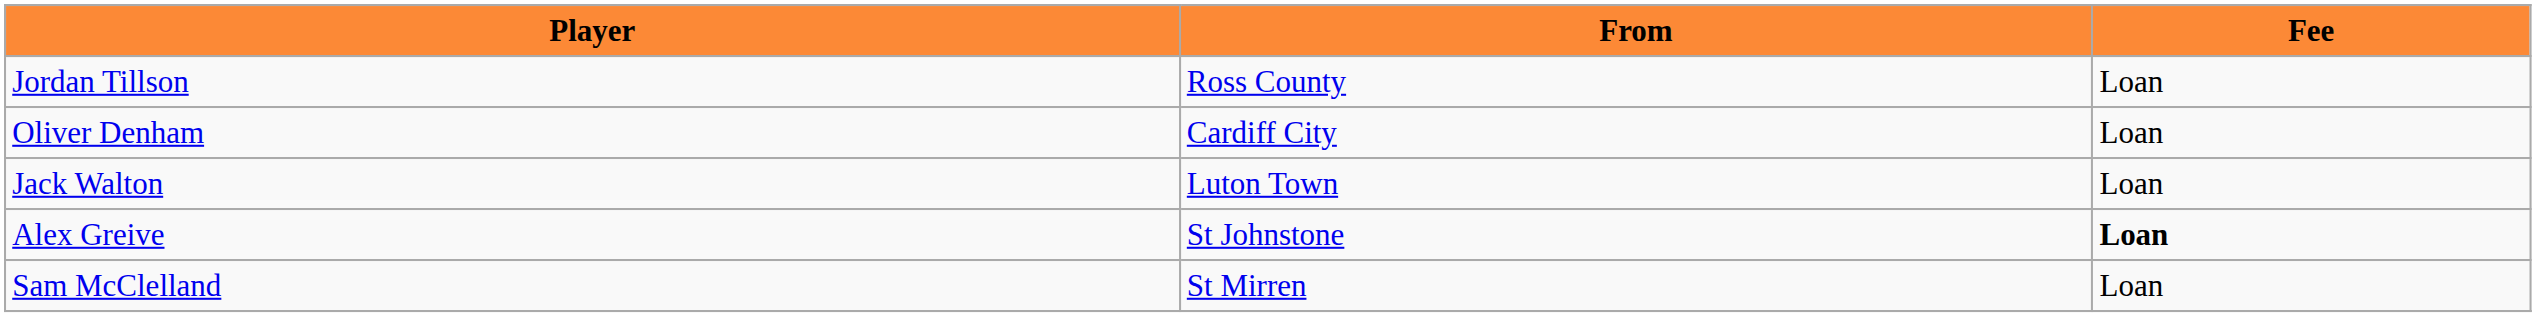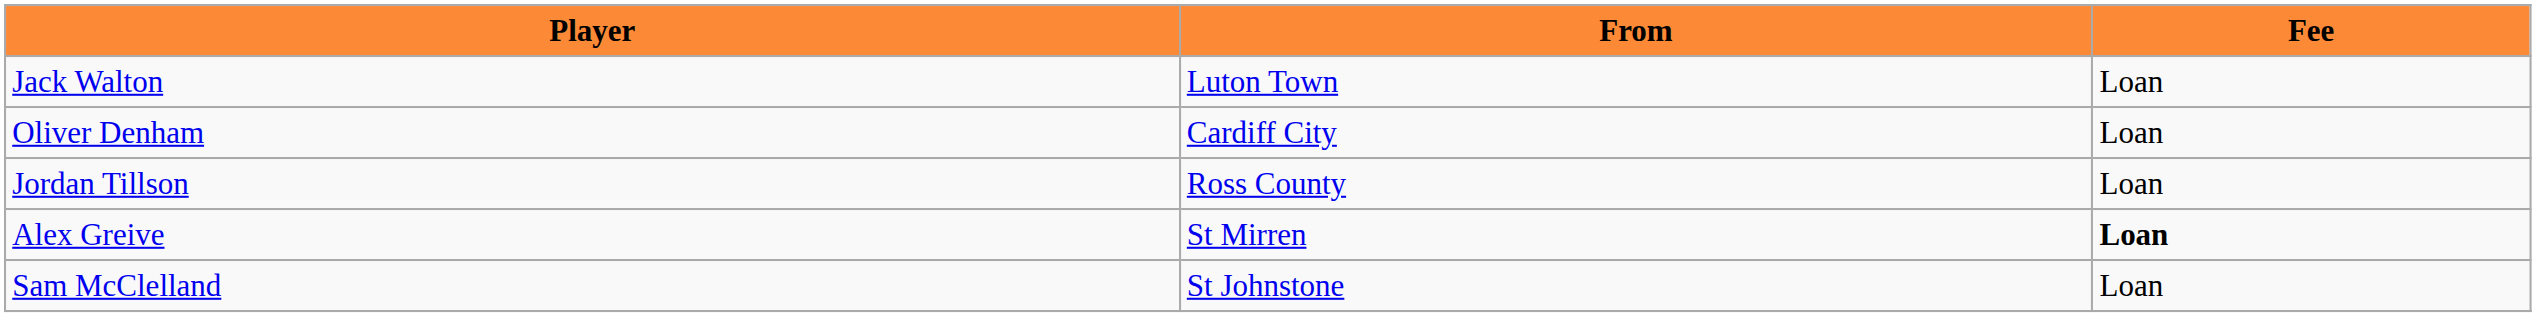rows swapped: Jack Walton <-> Jordan Tillson
Alex Greive | From: St Johnstone -> St Mirren
Sam McClelland | From: St Mirren -> St Johnstone
